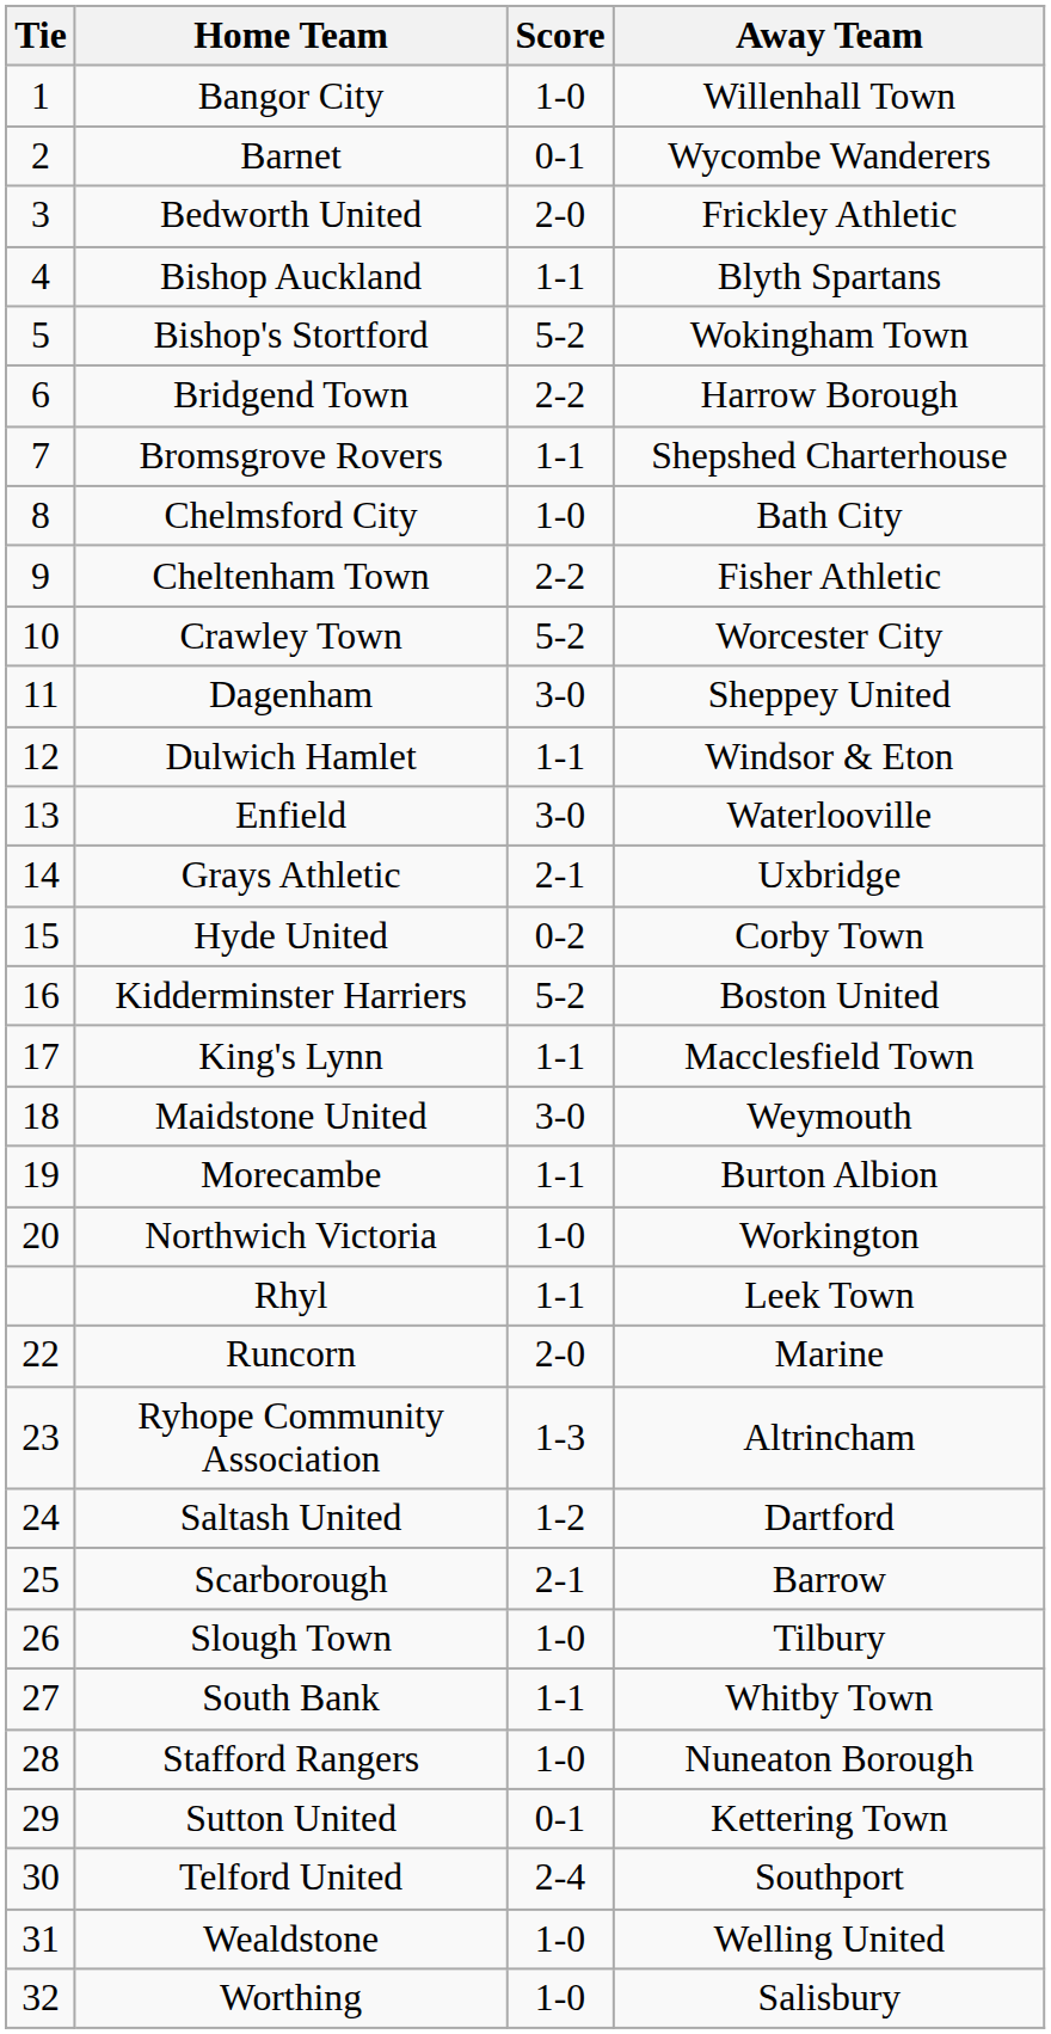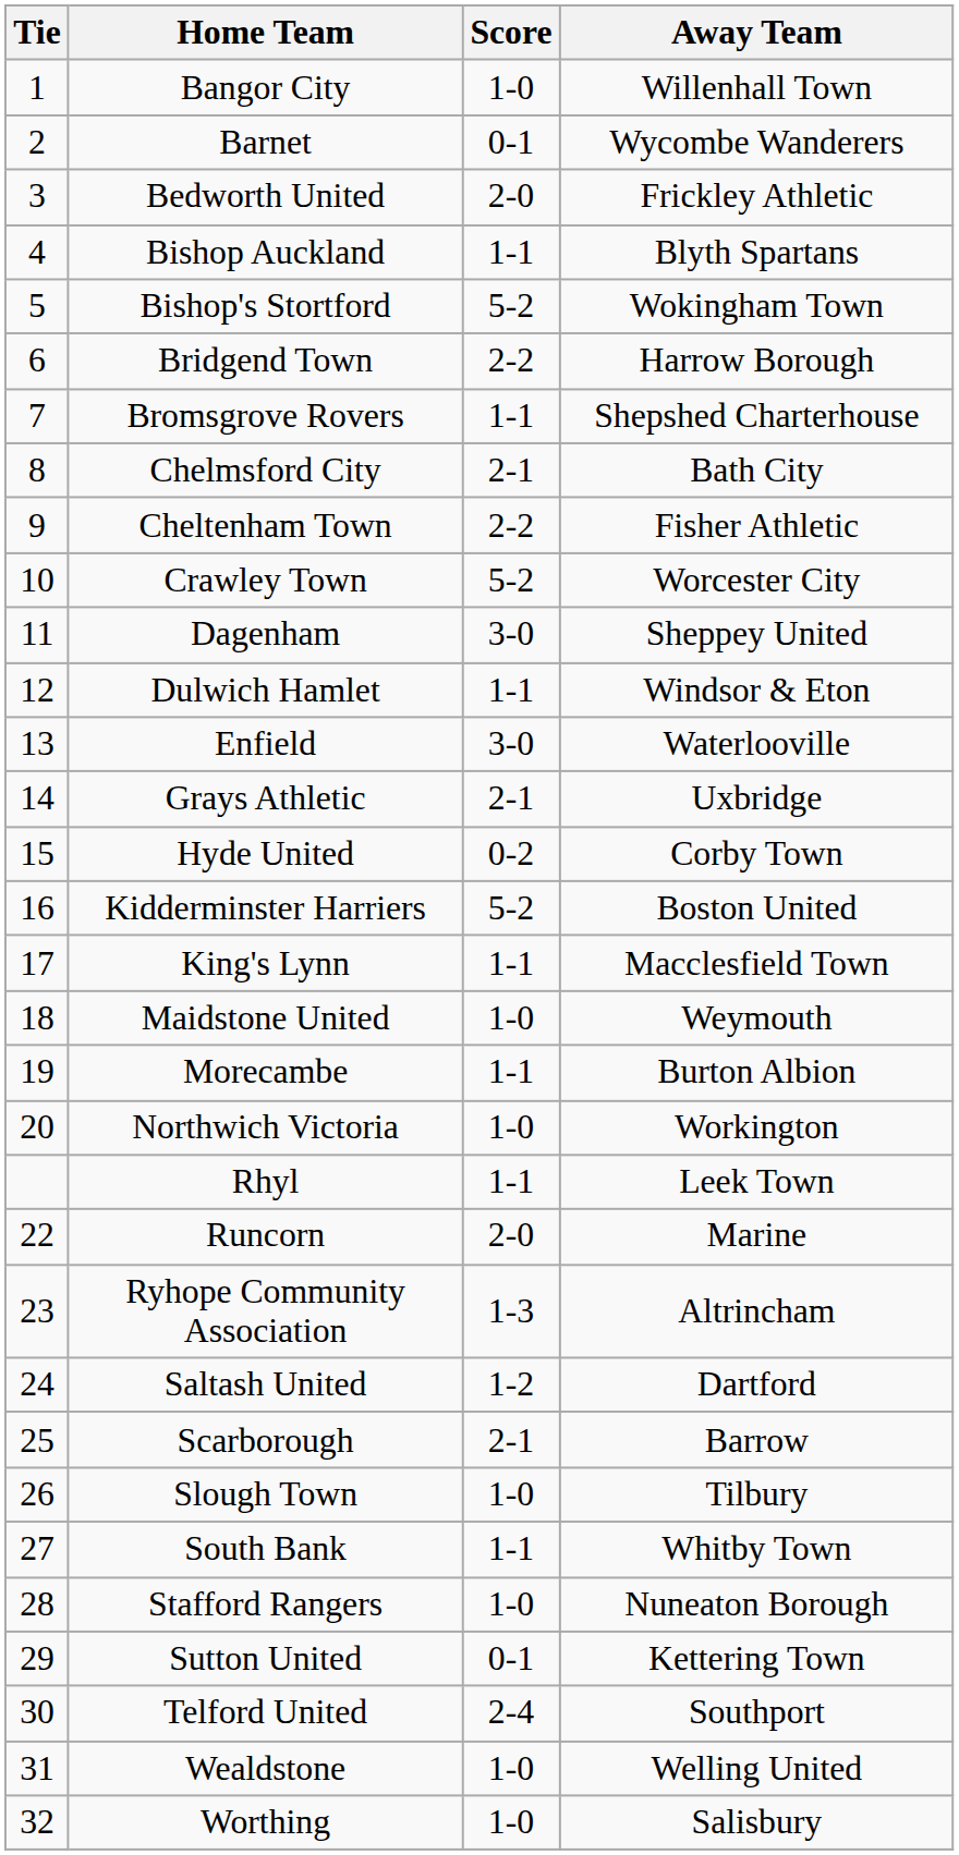Chelmsford City | Score: 1-0 -> 2-1
Maidstone United | Score: 3-0 -> 1-0
